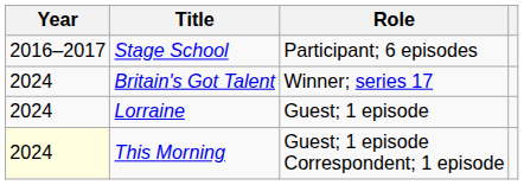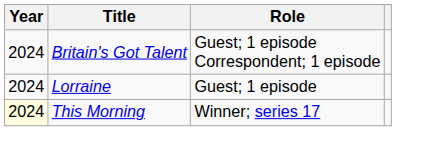- row: 2016–2017 | Stage School | Participant; 6 episodes
Britain's Got Talent | Role: Winner; series 17 -> Guest; 1 episode Correspondent; 1 episode
This Morning | Role: Guest; 1 episode Correspondent; 1 episode -> Winner; series 17
